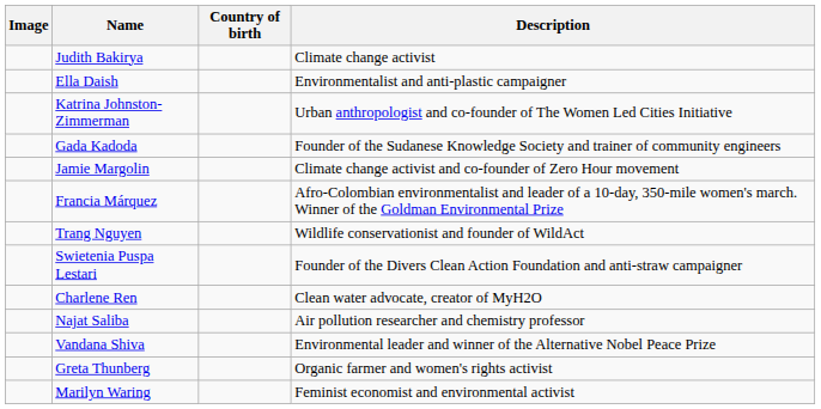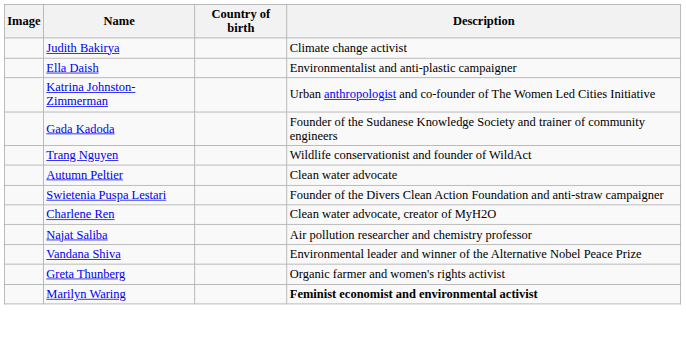- row: Jamie Margolin | Climate change activist and co-founder of Zero Hour movement
- row: Francia Márquez | Afro-Colombian environmentalist and leader of a 10-day, 350-mile women's march. Winner of the Goldman Environmental Prize
+ row: Autumn Peltier | Clean water advocate
Marilyn Waring | Description: normal -> bold
